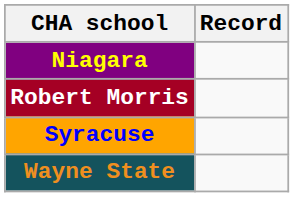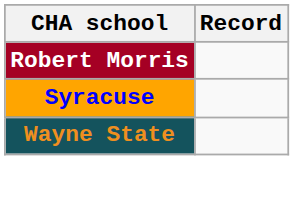- row: Niagara
